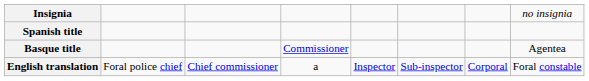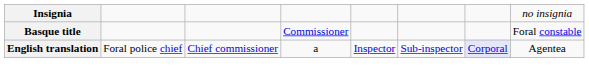- row: Spanish title
Basque title | column 8: Agentea -> Foral constable
English translation | column 7: no background -> lavender background
English translation | column 8: Foral constable -> Agentea
